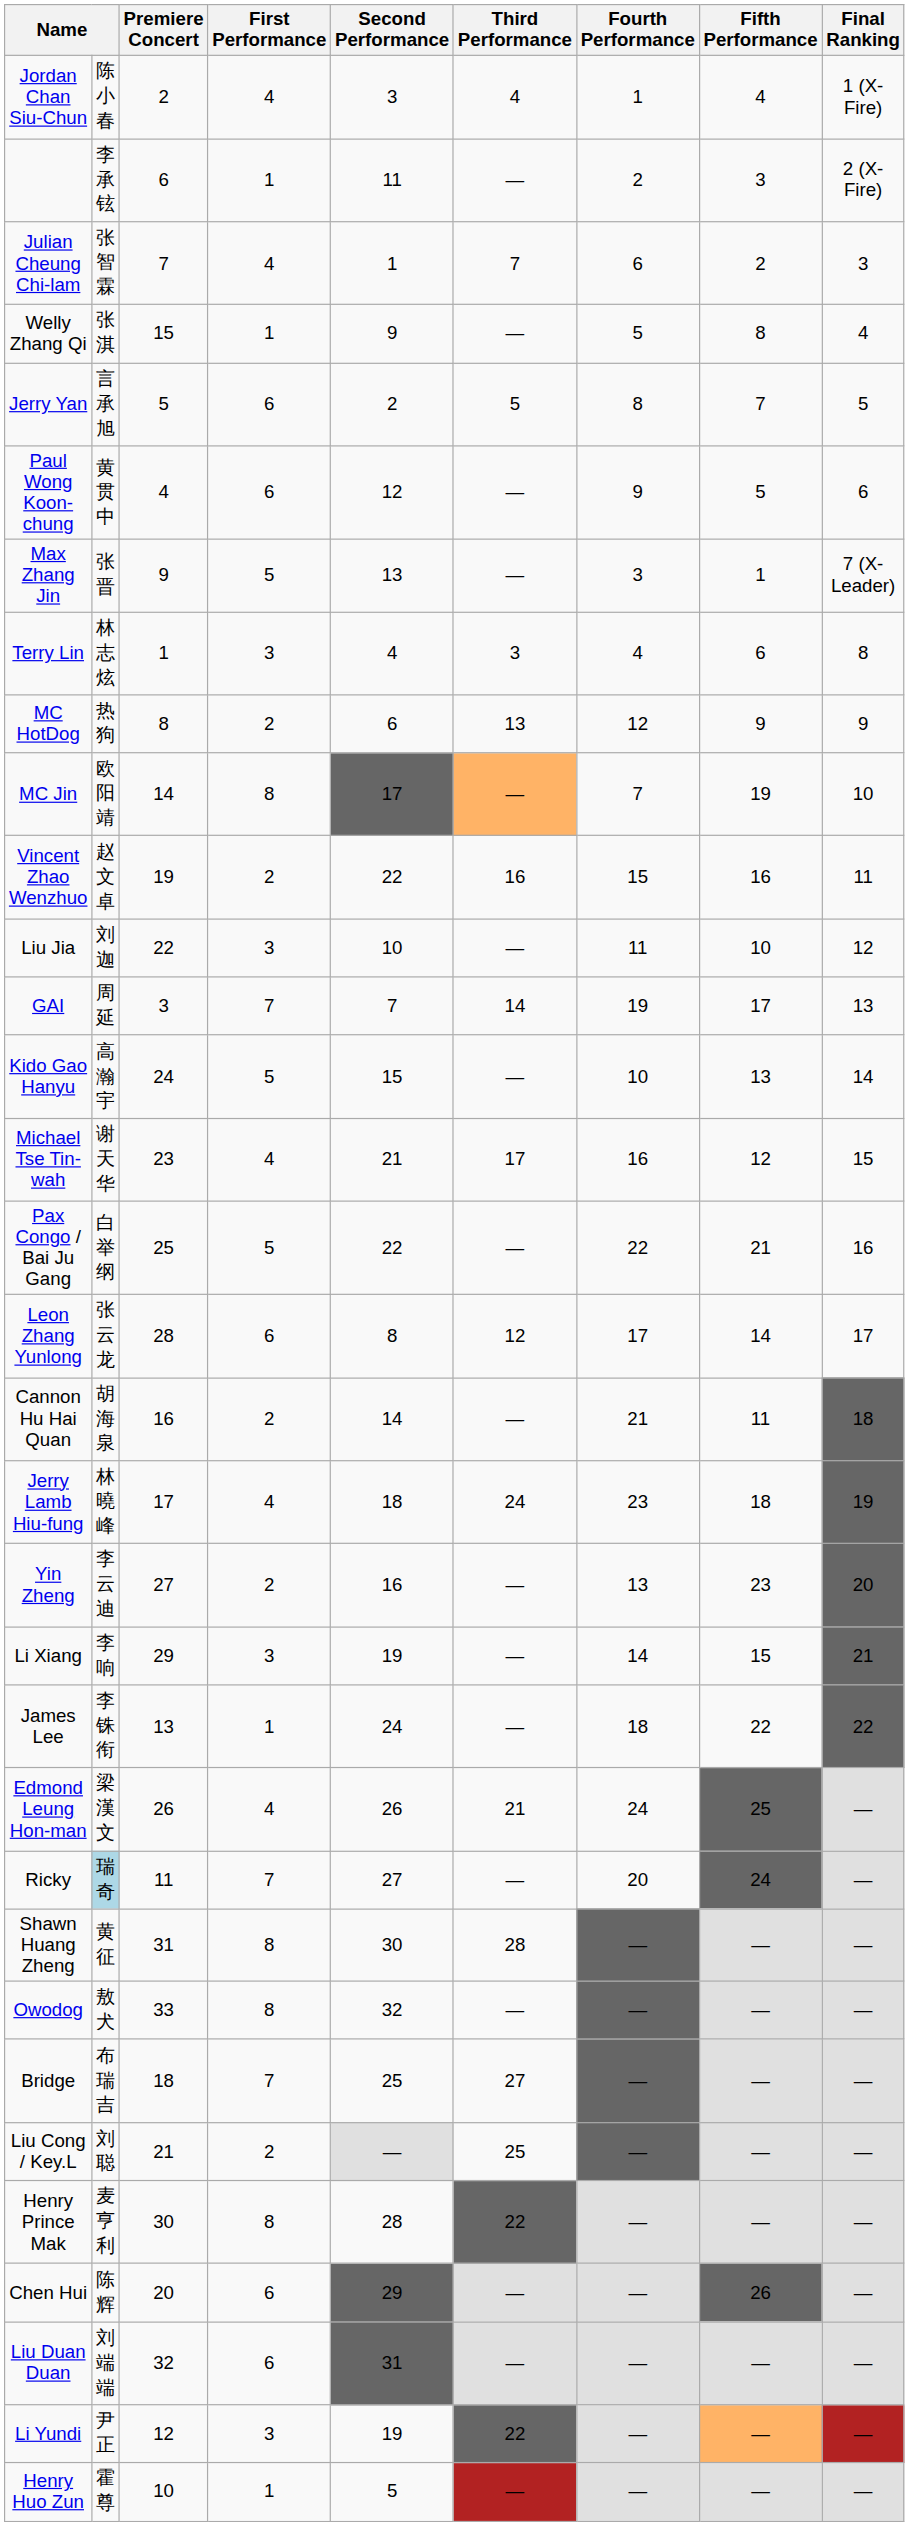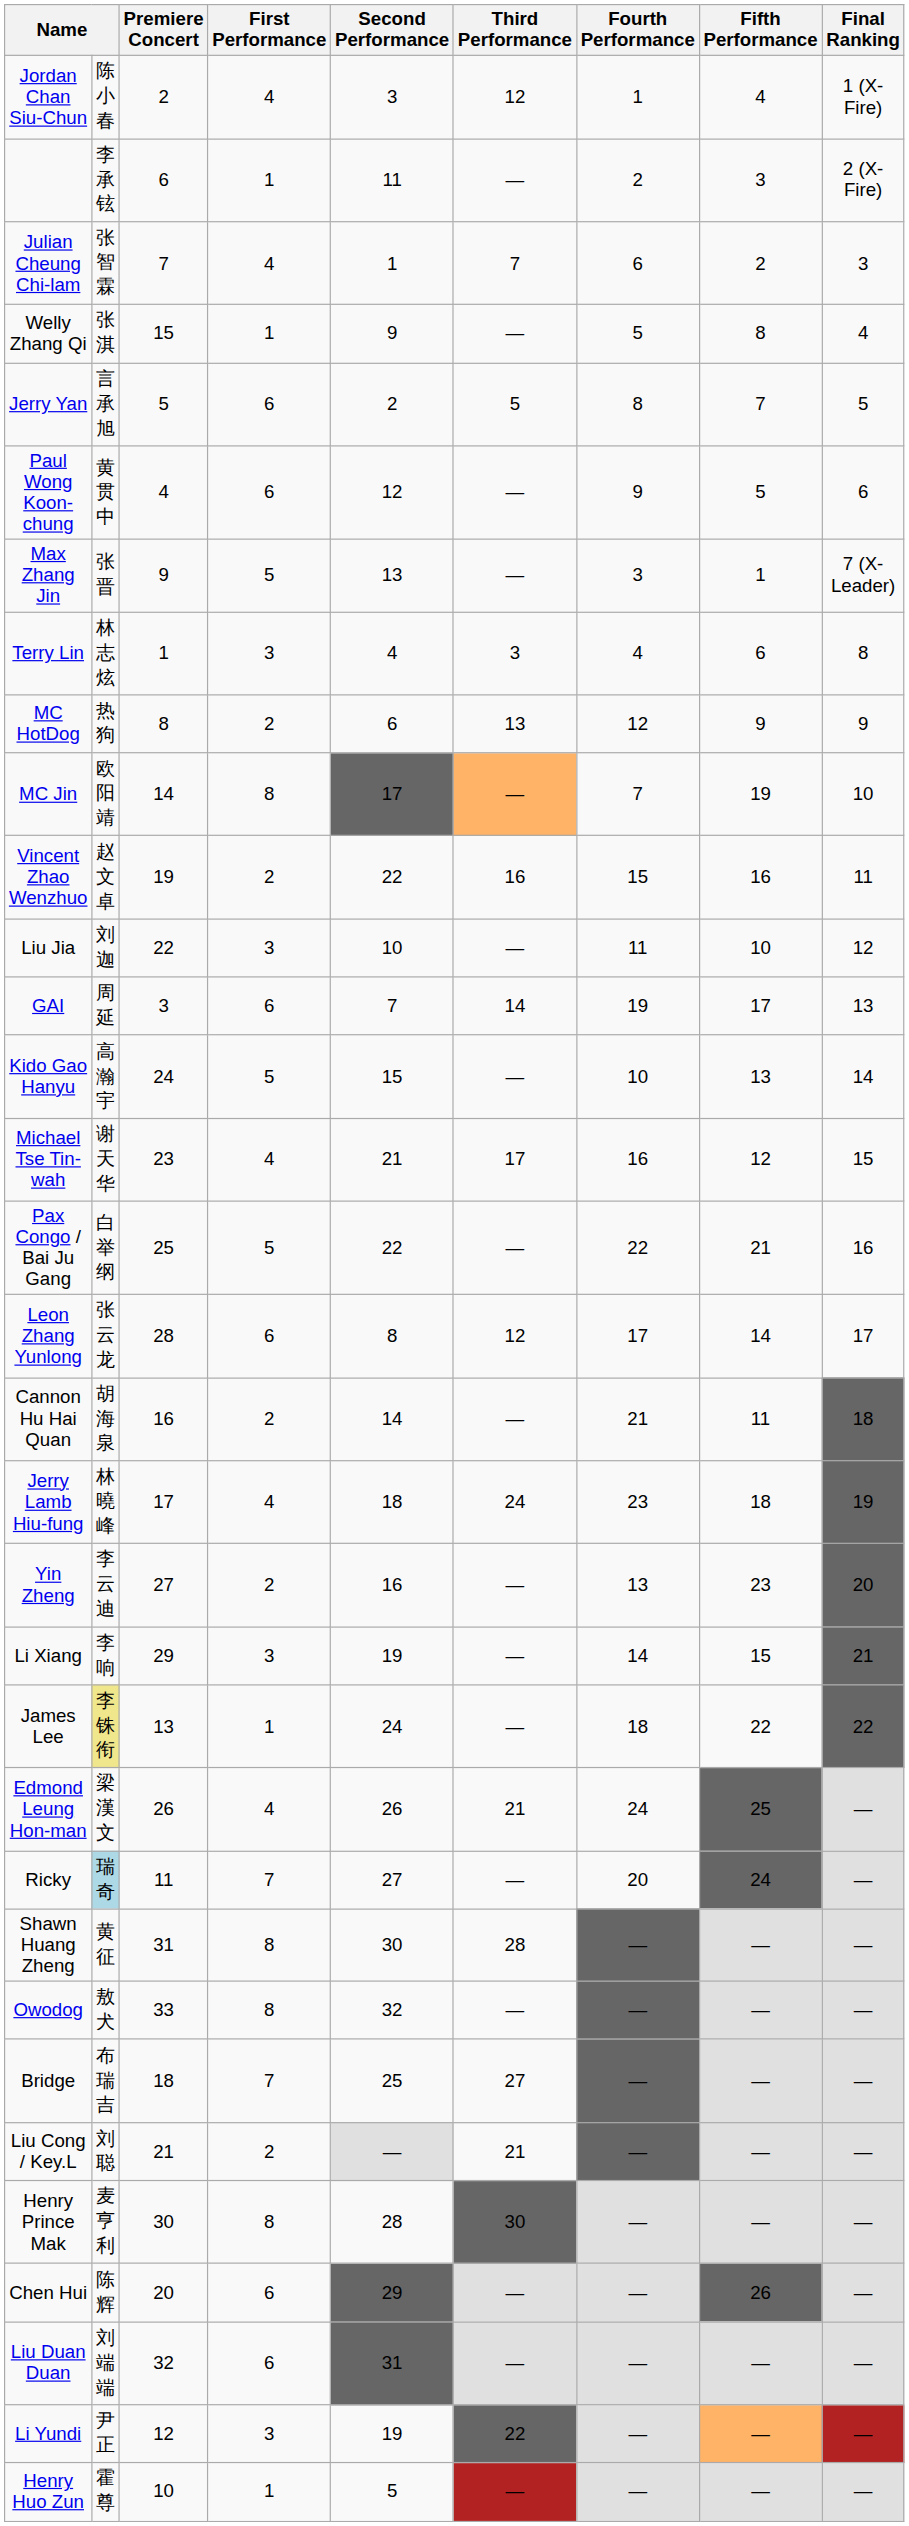Jordan Chan Siu-Chun | Third Performance: 4 -> 12
GAI | First Performance: 7 -> 6
James Lee | column 2: no background -> khaki background
Liu Cong / Key.L | Third Performance: 25 -> 21
Henry Prince Mak | Third Performance: 22 -> 30
